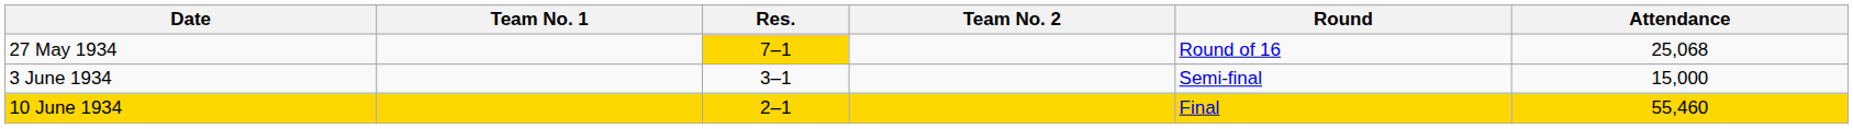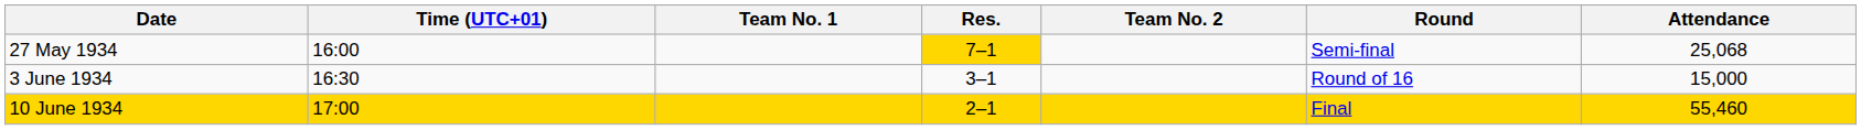+ column: Time (UTC+01) | 16:00 | 16:30 | 17:00
27 May 1934 | Round: Round of 16 -> Semi-final
3 June 1934 | Round: Semi-final -> Round of 16
